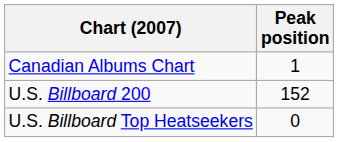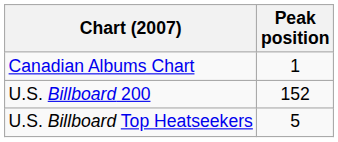U.S. Billboard Top Heatseekers | Peak position: 0 -> 5
